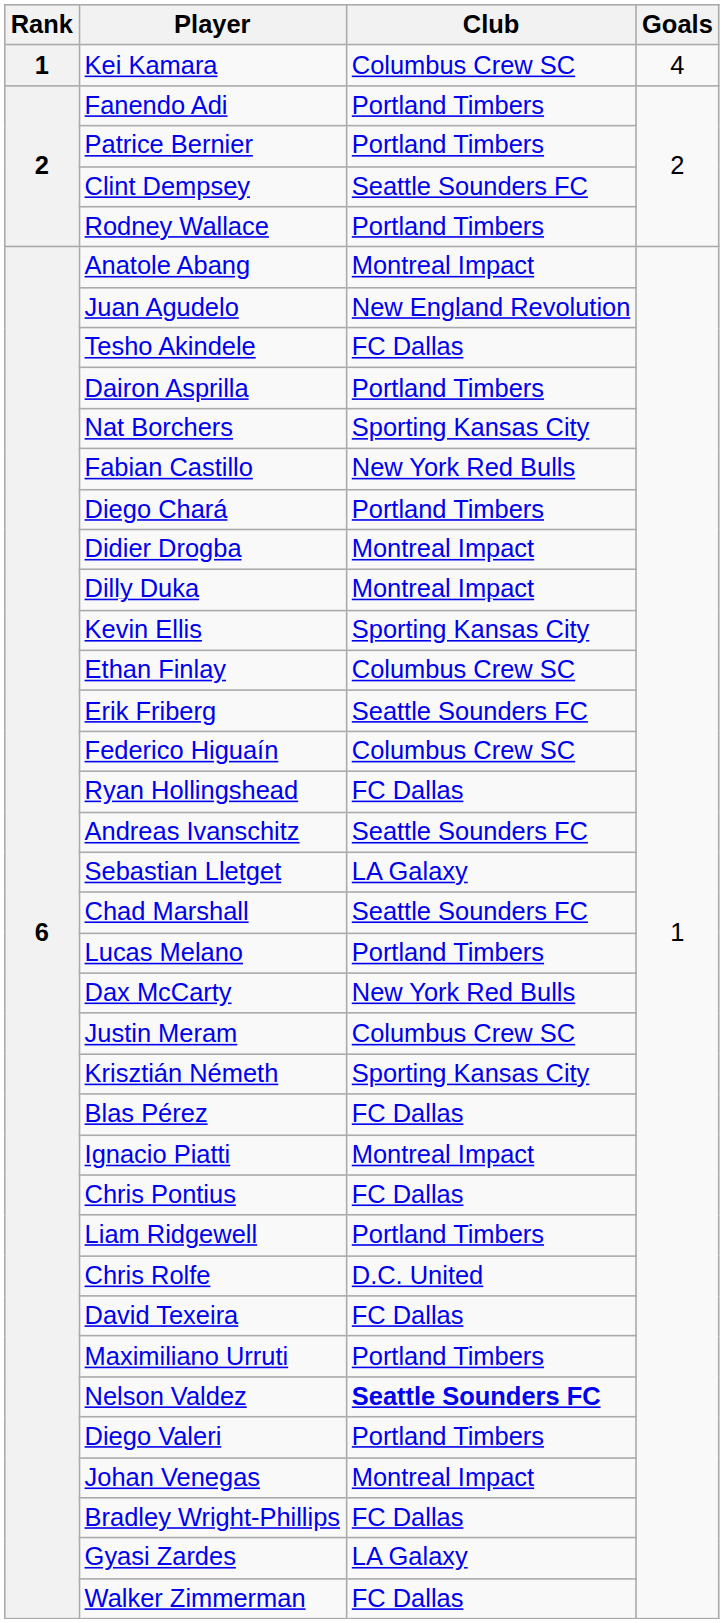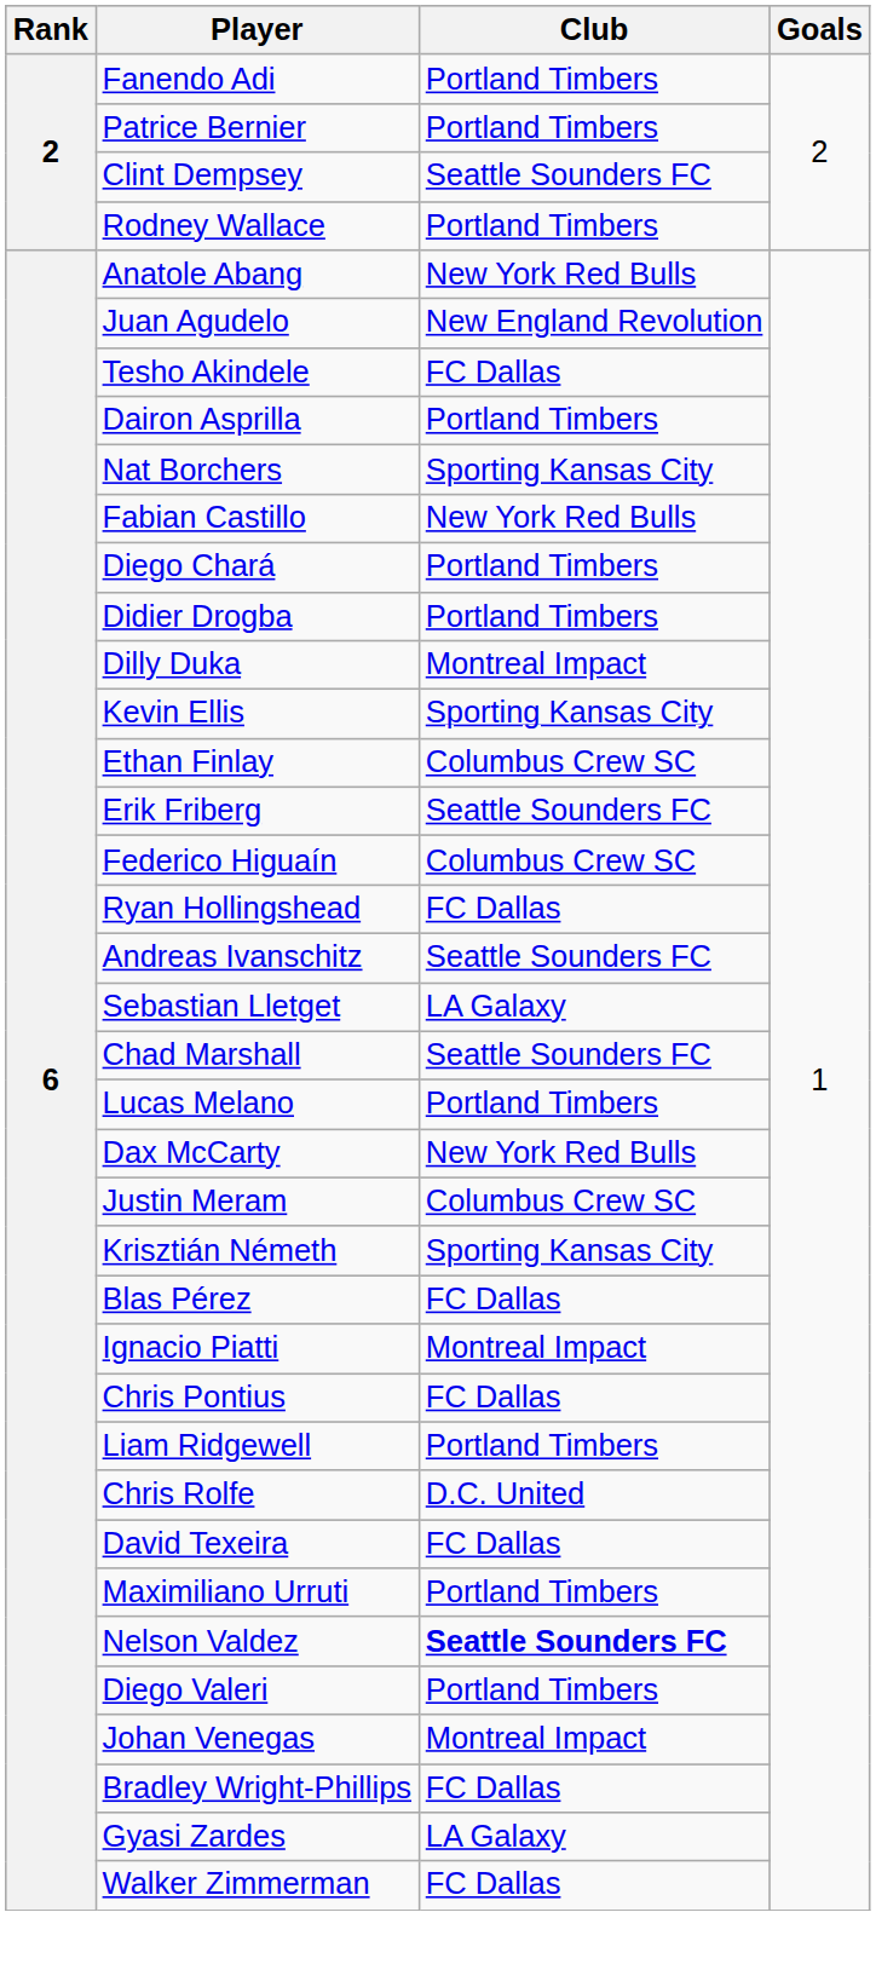- row: 1 | Kei Kamara | Columbus Crew SC | 4
Anatole Abang | Club: Montreal Impact -> New York Red Bulls
Didier Drogba | Club: Montreal Impact -> Portland Timbers
